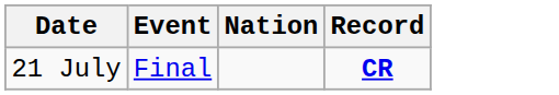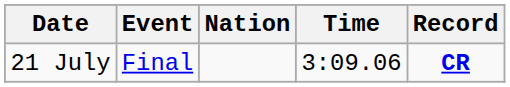+ column: Time | 3:09.06
